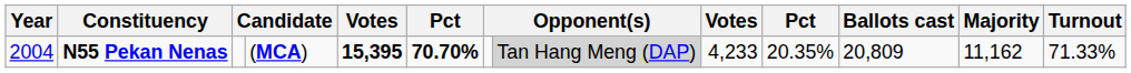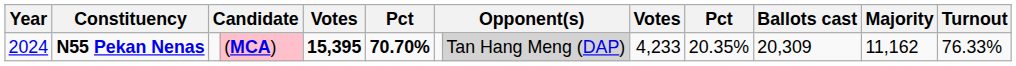N55 Pekan Nenas | Year: 2004 -> 2024
N55 Pekan Nenas | column 4: no background -> pink background
N55 Pekan Nenas | Ballots cast: 20,809 -> 20,309
N55 Pekan Nenas | Turnout: 71.33% -> 76.33%
